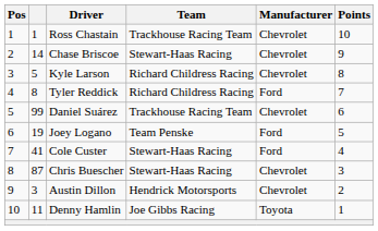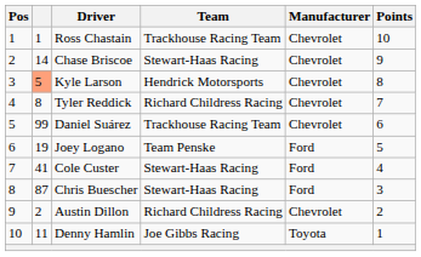Kyle Larson | column 2: no background -> lightsalmon background
Kyle Larson | Team: Richard Childress Racing -> Hendrick Motorsports
Tyler Reddick | Manufacturer: Ford -> Chevrolet
Chris Buescher | Manufacturer: Chevrolet -> Ford
Austin Dillon | column 2: 3 -> 2
Austin Dillon | Team: Hendrick Motorsports -> Richard Childress Racing
